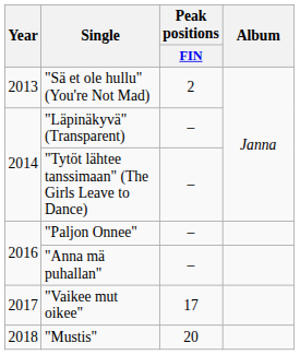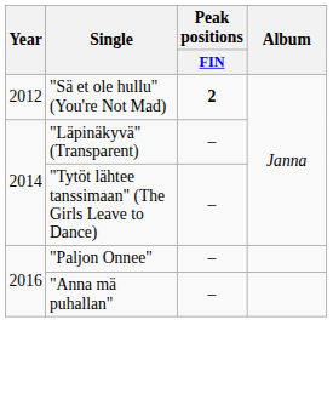"Sä et ole hullu" (You're Not Mad) | Year: 2013 -> 2012
"Sä et ole hullu" (You're Not Mad) | Peak positions / FIN: normal -> bold
- row: 2017 | "Vaikee mut oikee" | 17
- row: 2018 | "Mustis" | 20
